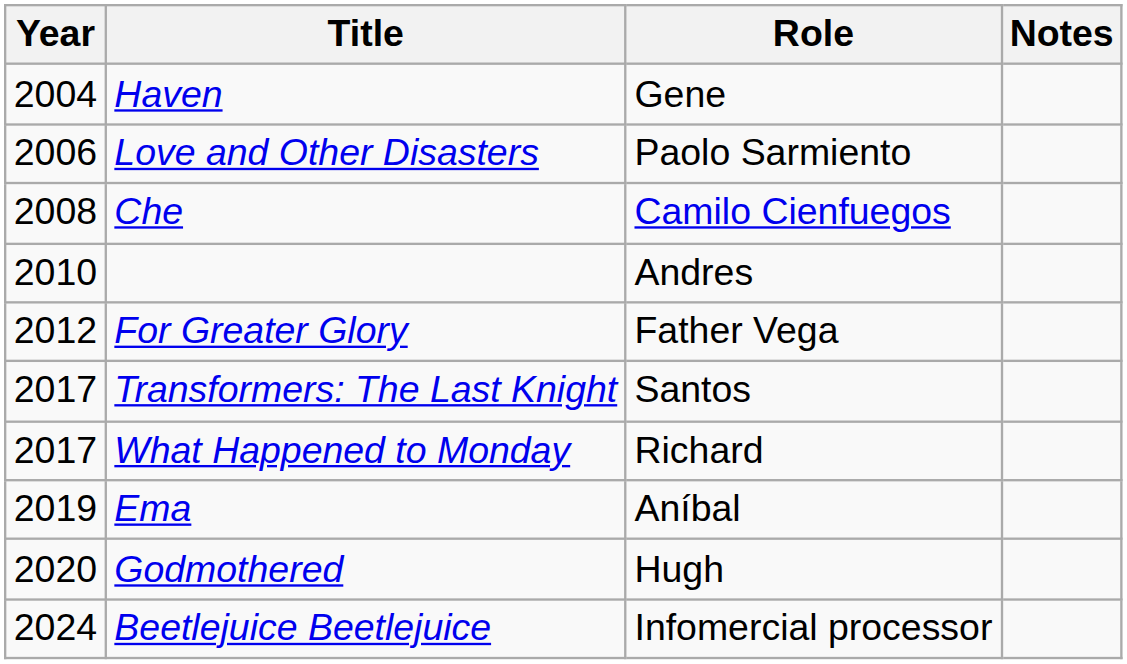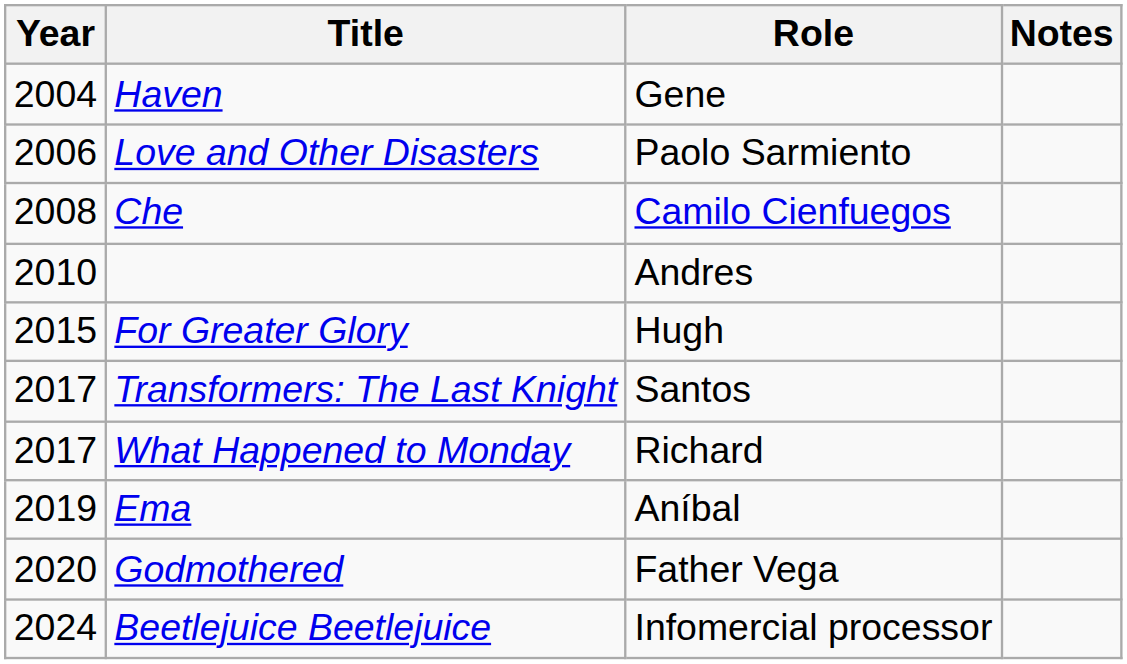For Greater Glory | Year: 2012 -> 2015
For Greater Glory | Role: Father Vega -> Hugh
Godmothered | Role: Hugh -> Father Vega
